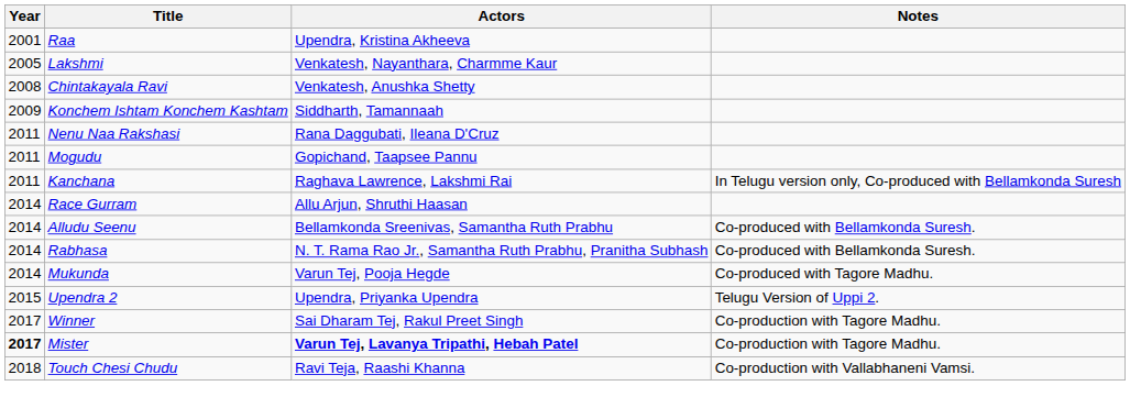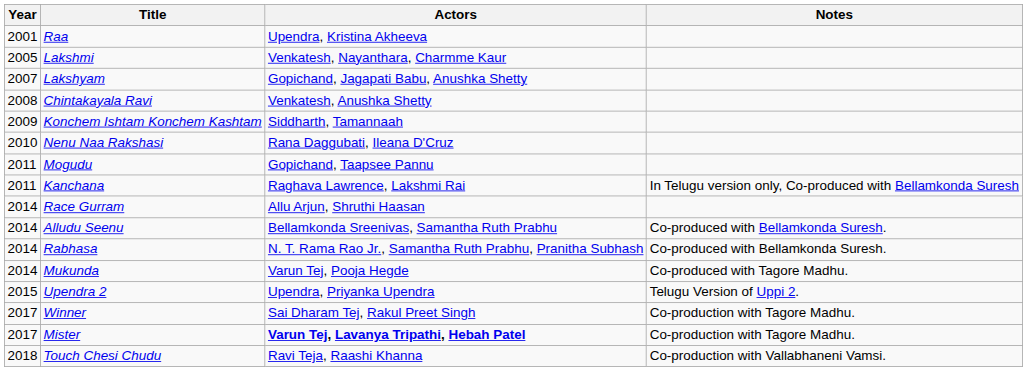+ row: 2007 | Lakshyam | Gopichand, Jagapati Babu, Anushka Shetty
Nenu Naa Rakshasi | Year: 2011 -> 2010
Mister | Year: bold -> normal
